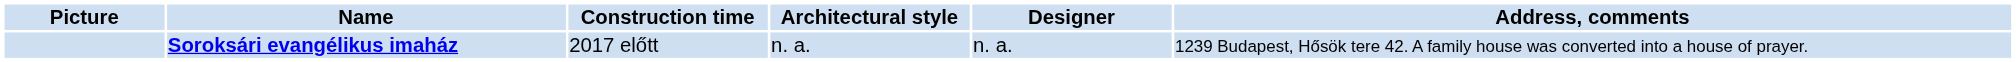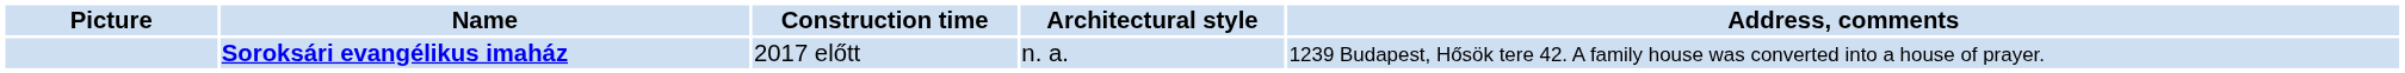- column: Designer | n. a.
